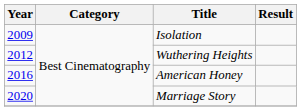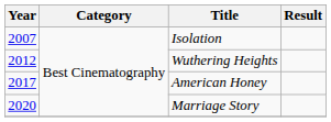Isolation | Year: 2009 -> 2007
American Honey | Year: 2016 -> 2017
